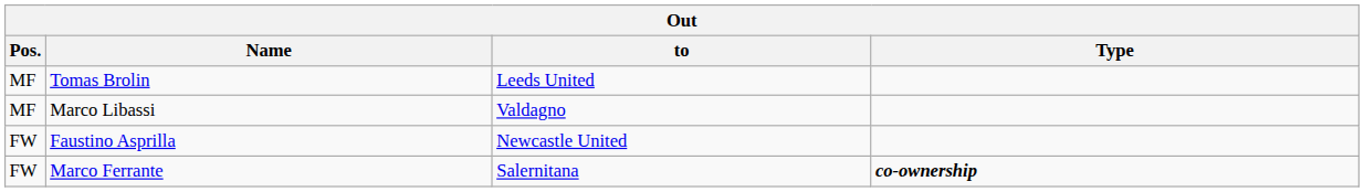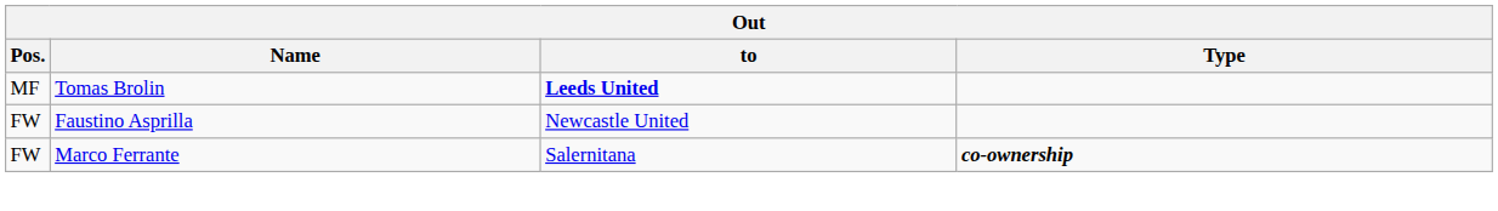Tomas Brolin | to: normal -> bold
- row: MF | Marco Libassi | Valdagno
